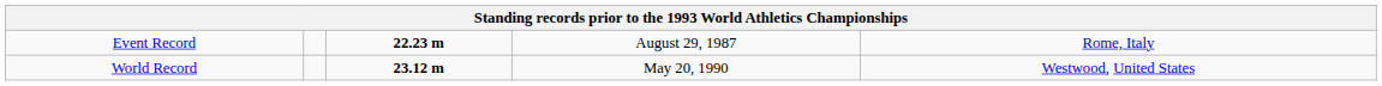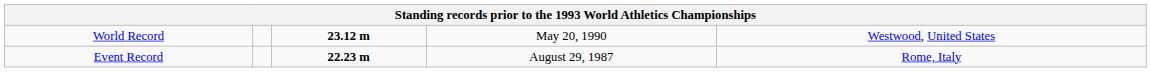rows swapped: World Record <-> Event Record
